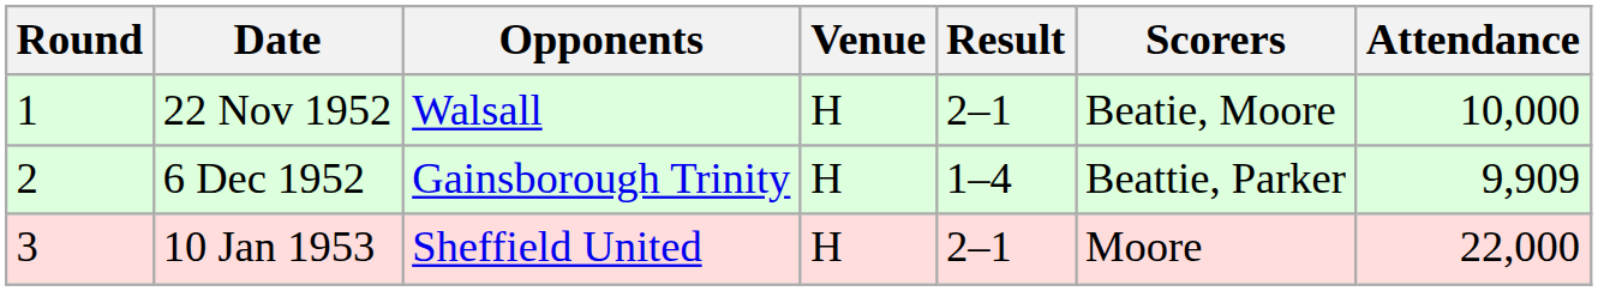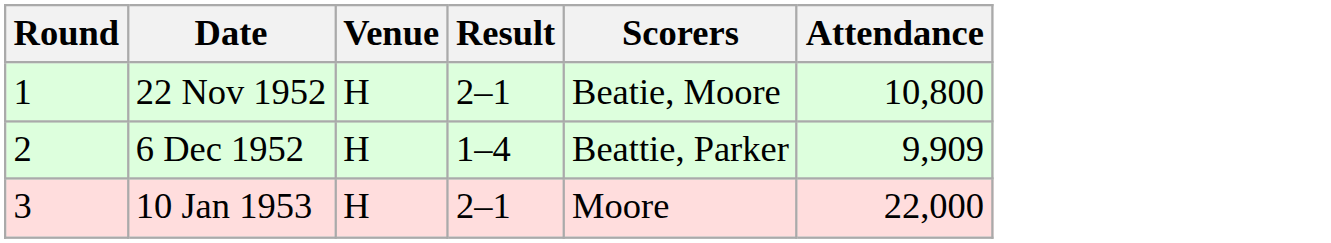- column: Opponents | Walsall | Gainsborough Trinity | Sheffield United
22 Nov 1952 | Attendance: 10,000 -> 10,800
